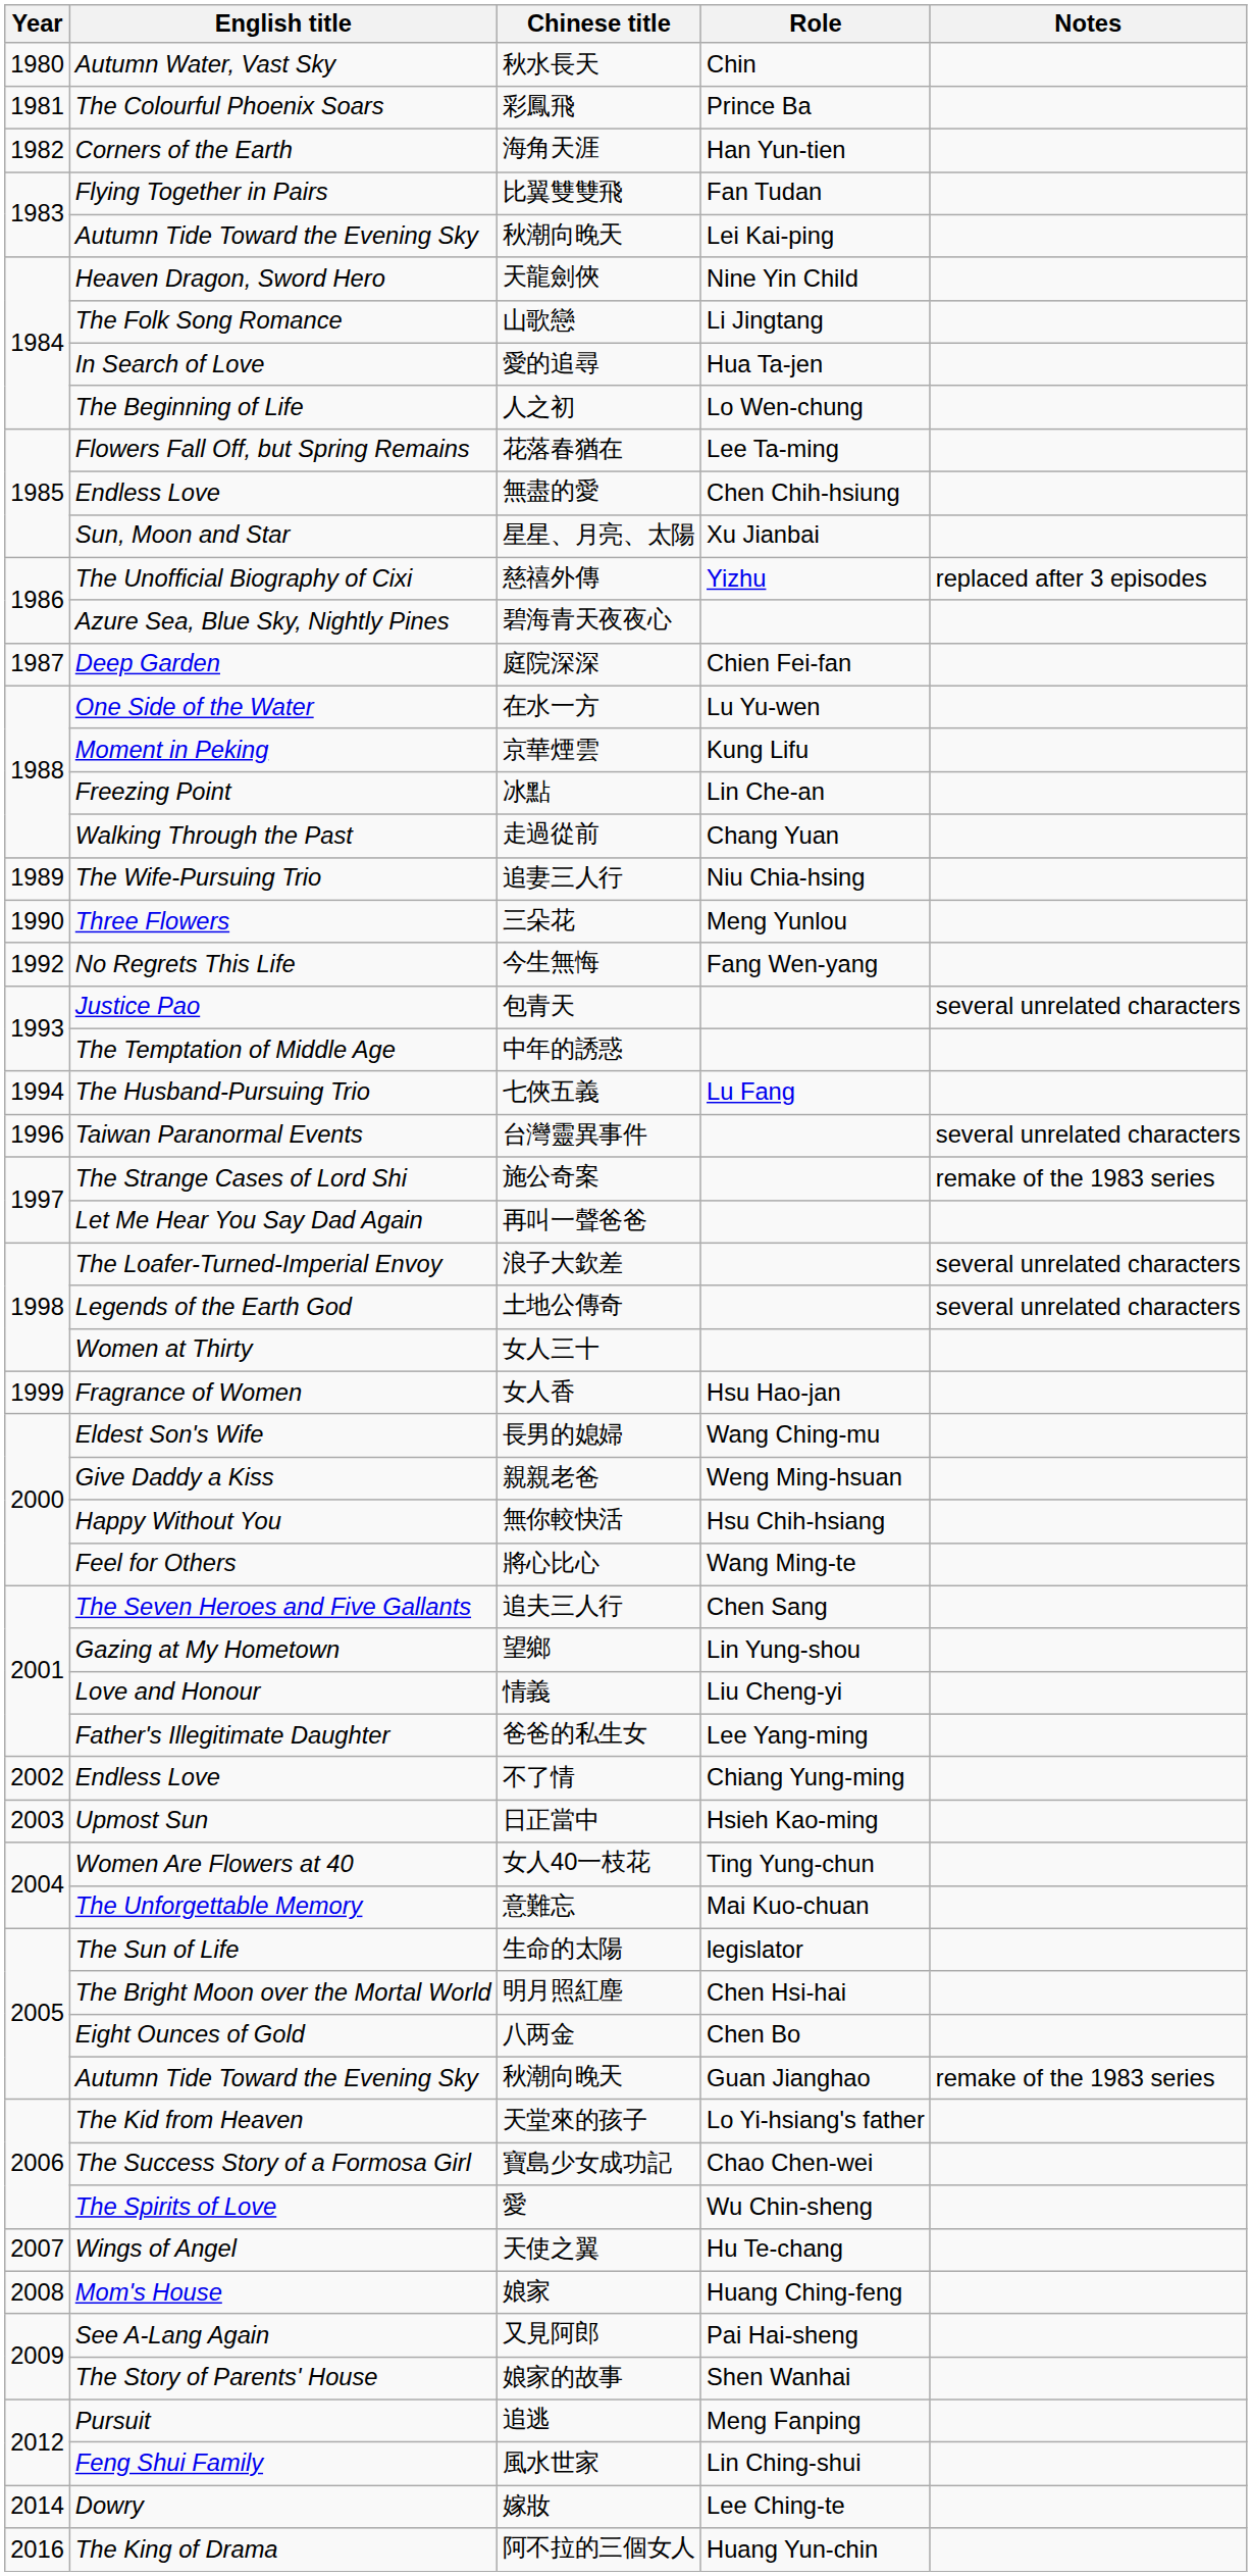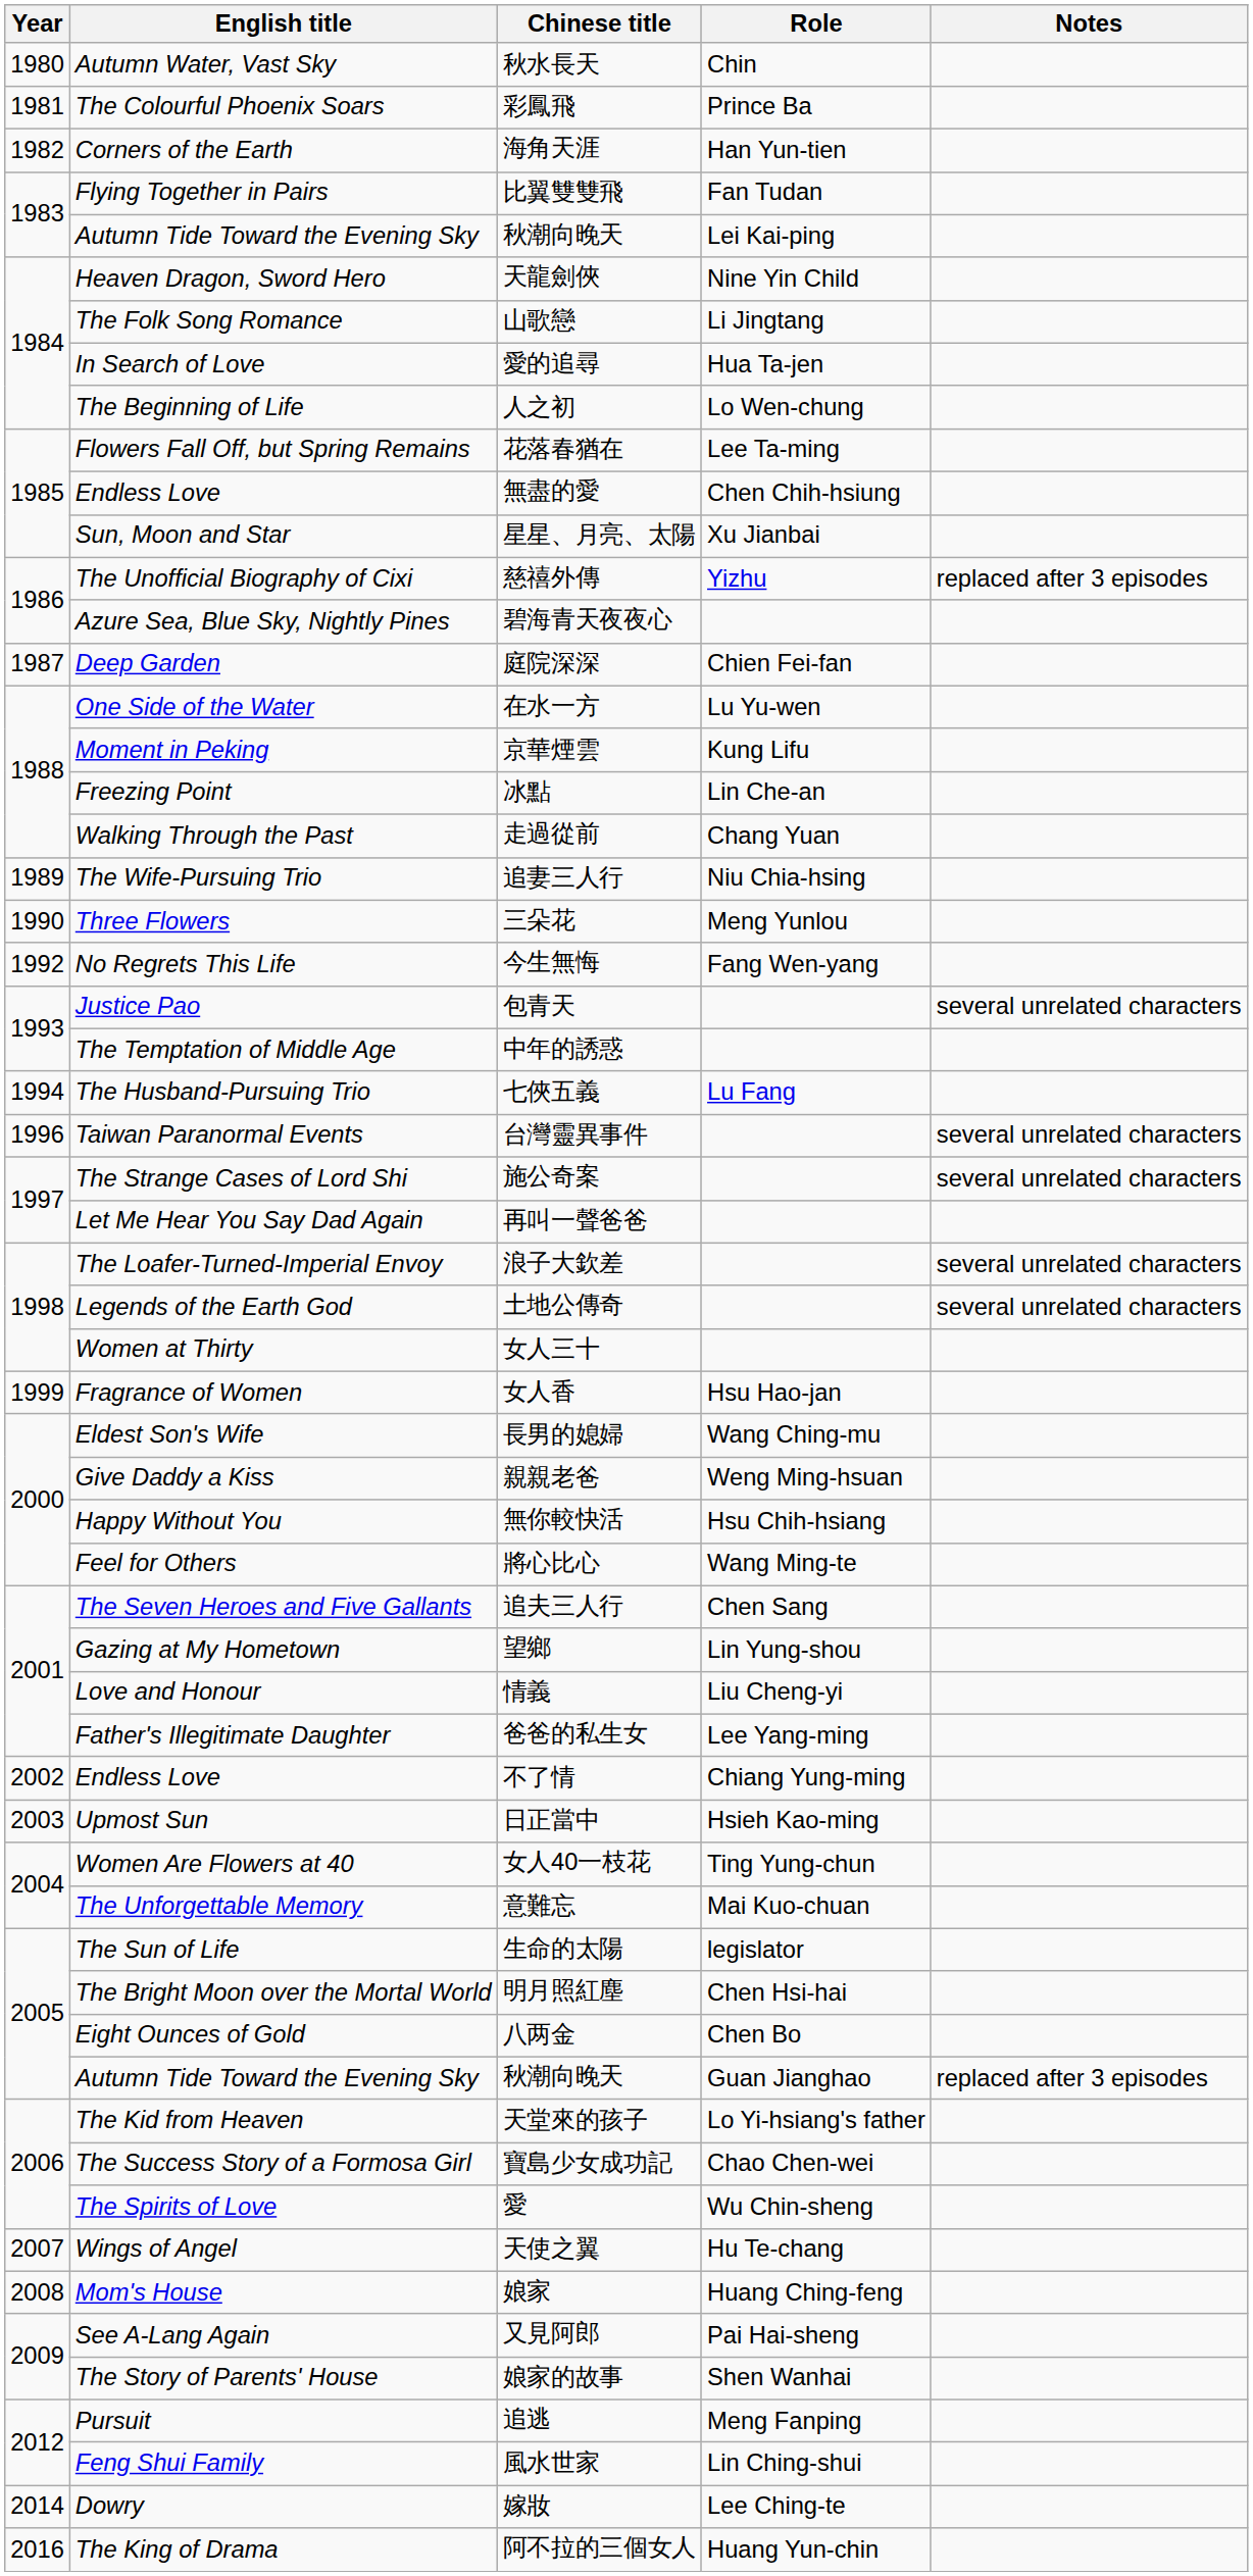施公奇案 | Notes: remake of the 1983 series -> several unrelated characters
秋潮向晚天 / Guan Jianghao | Notes: remake of the 1983 series -> replaced after 3 episodes
